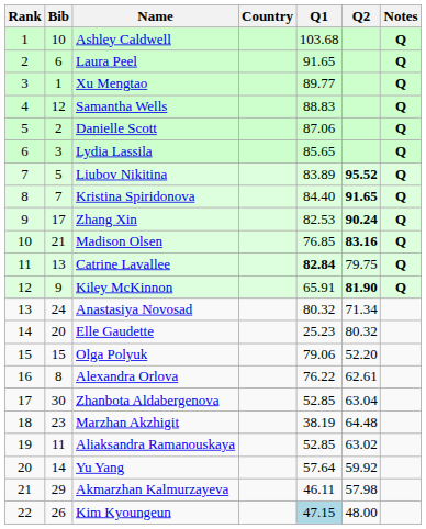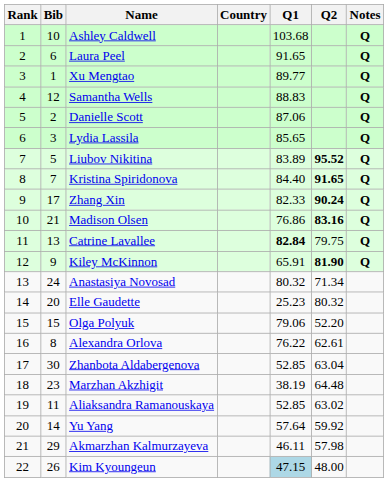Zhang Xin | Q1: 82.53 -> 82.33
Madison Olsen | Q1: 76.85 -> 76.86
